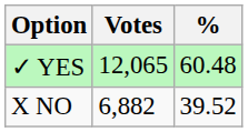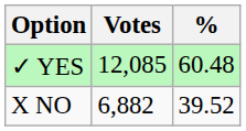✓ YES | Votes: 12,065 -> 12,085
